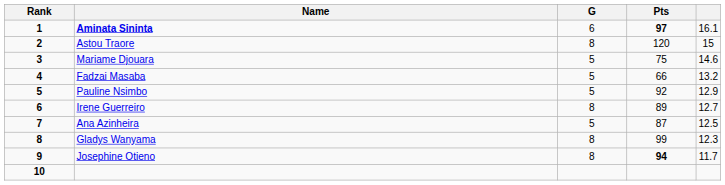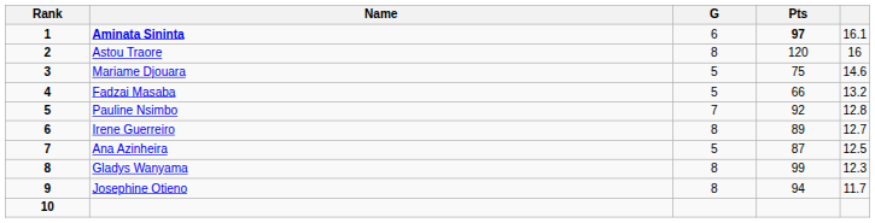Astou Traore | column 5: 15 -> 16
Pauline Nsimbo | G: 5 -> 7
Pauline Nsimbo | column 5: 12.9 -> 12.8
Josephine Otieno | Pts: bold -> normal
